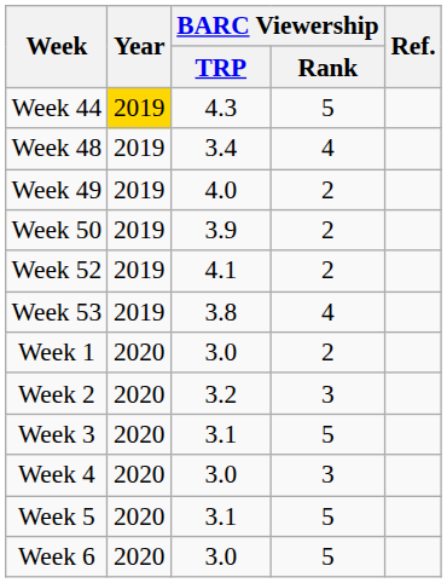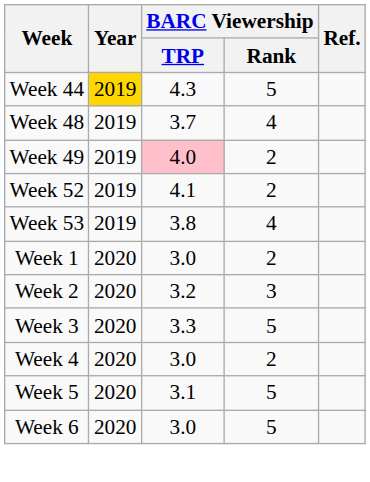Week 48 | BARC Viewership / TRP: 3.4 -> 3.7
Week 49 | BARC Viewership / TRP: no background -> pink background
- row: Week 50 | 2019 | 3.9 | 2
Week 3 | BARC Viewership / TRP: 3.1 -> 3.3
Week 4 | BARC Viewership / Rank: 3 -> 2
